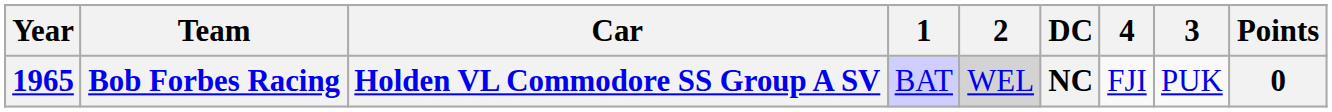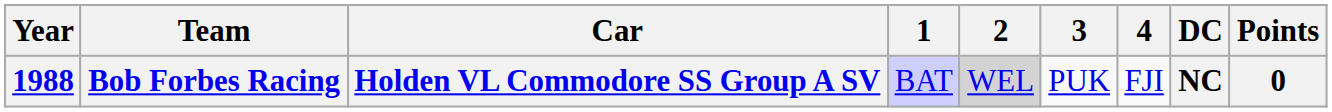columns swapped: 3 <-> DC
Bob Forbes Racing | Year: 1965 -> 1988
